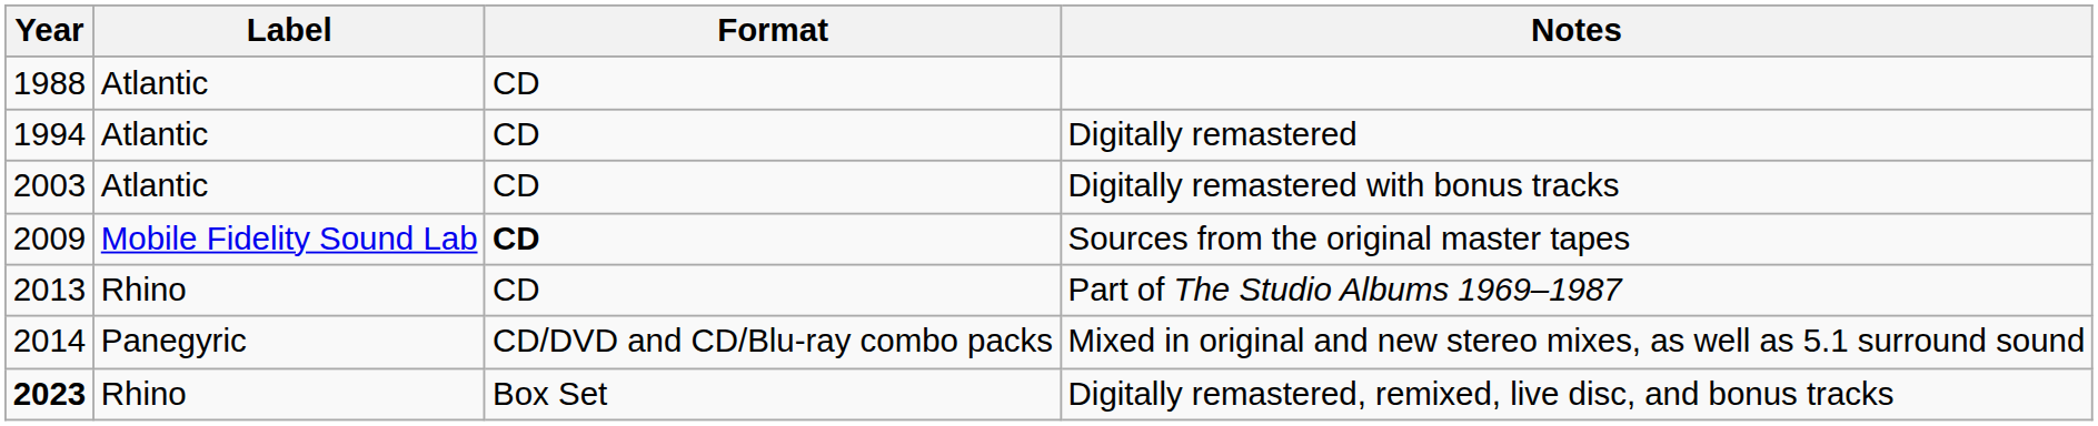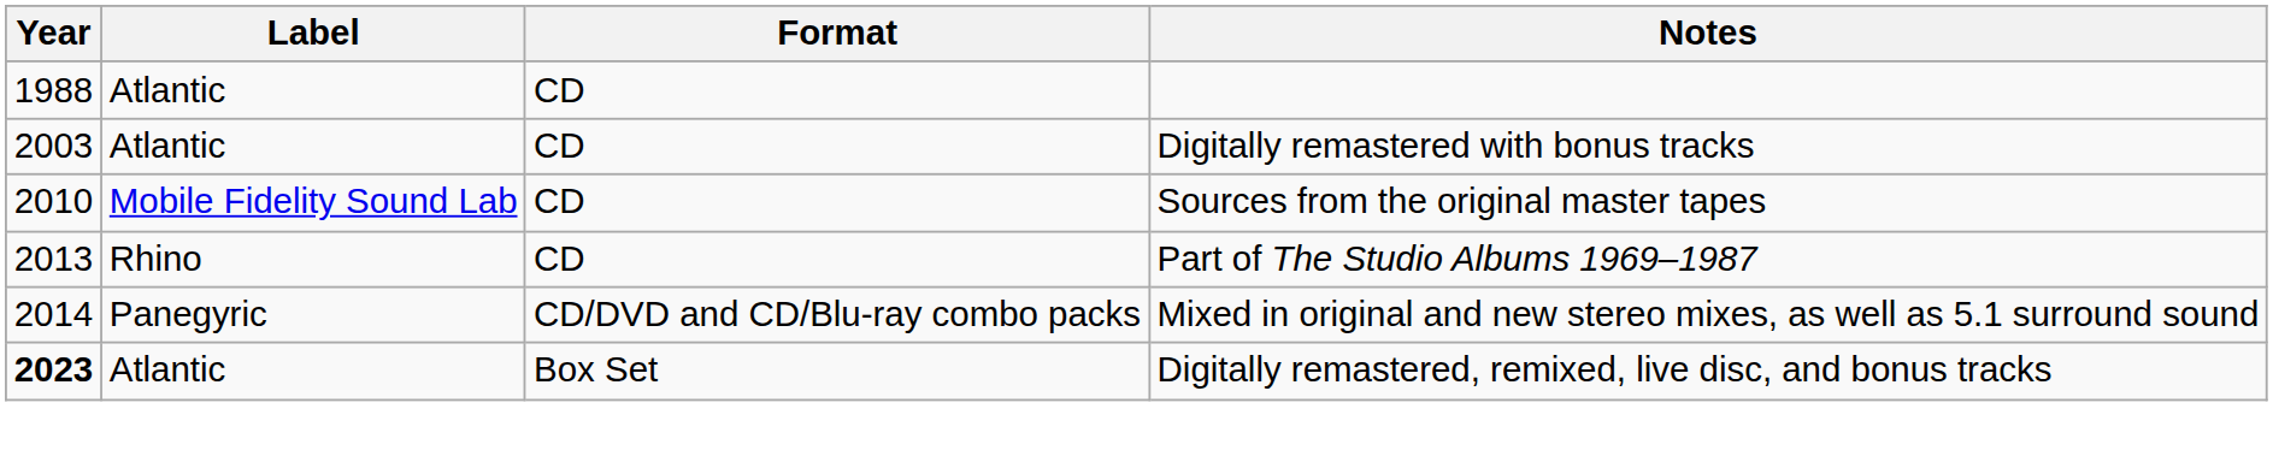- row: 1994 | Atlantic | CD | Digitally remastered
Sources from the original master tapes | Year: 2009 -> 2010
Sources from the original master tapes | Format: bold -> normal
Digitally remastered, remixed, live disc, and bonus tracks | Label: Rhino -> Atlantic
